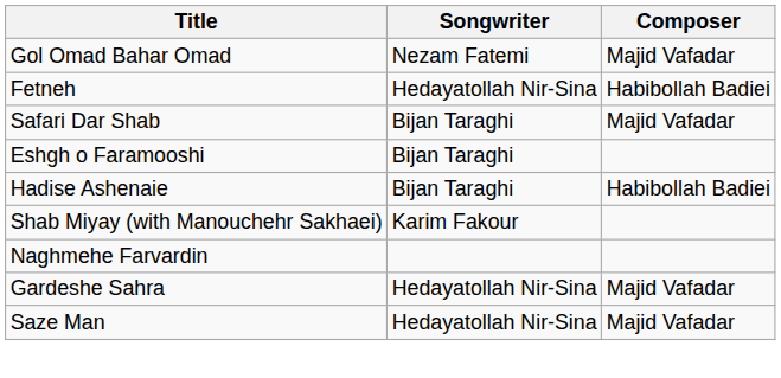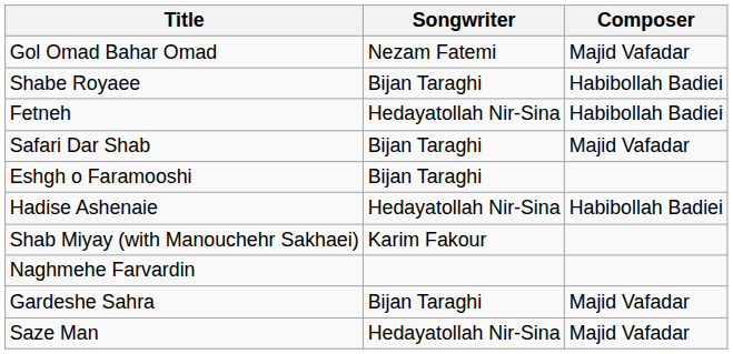+ row: Shabe Royaee | Bijan Taraghi | Habibollah Badiei
Hadise Ashenaie | Songwriter: Bijan Taraghi -> Hedayatollah Nir-Sina
Gardeshe Sahra | Songwriter: Hedayatollah Nir-Sina -> Bijan Taraghi
